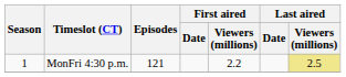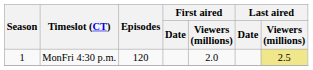MonFri 4:30 p.m. | Episodes: 121 -> 120
MonFri 4:30 p.m. | First aired / Viewers (millions): 2.2 -> 2.0
